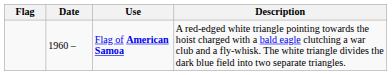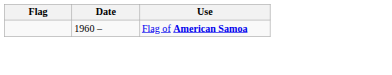- column: Description | A red-edged white triangle pointing towards the hoist charged with a bald eagle clutching a war club and a fly-whisk. The white triangle divides the dark blue field into two separate triangles.
